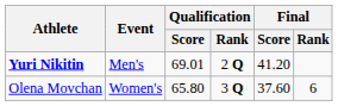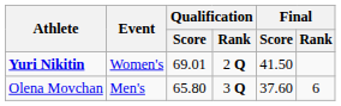Yuri Nikitin | Event: Men's -> Women's
Yuri Nikitin | Final / Score: 41.20 -> 41.50
Olena Movchan | Event: Women's -> Men's
